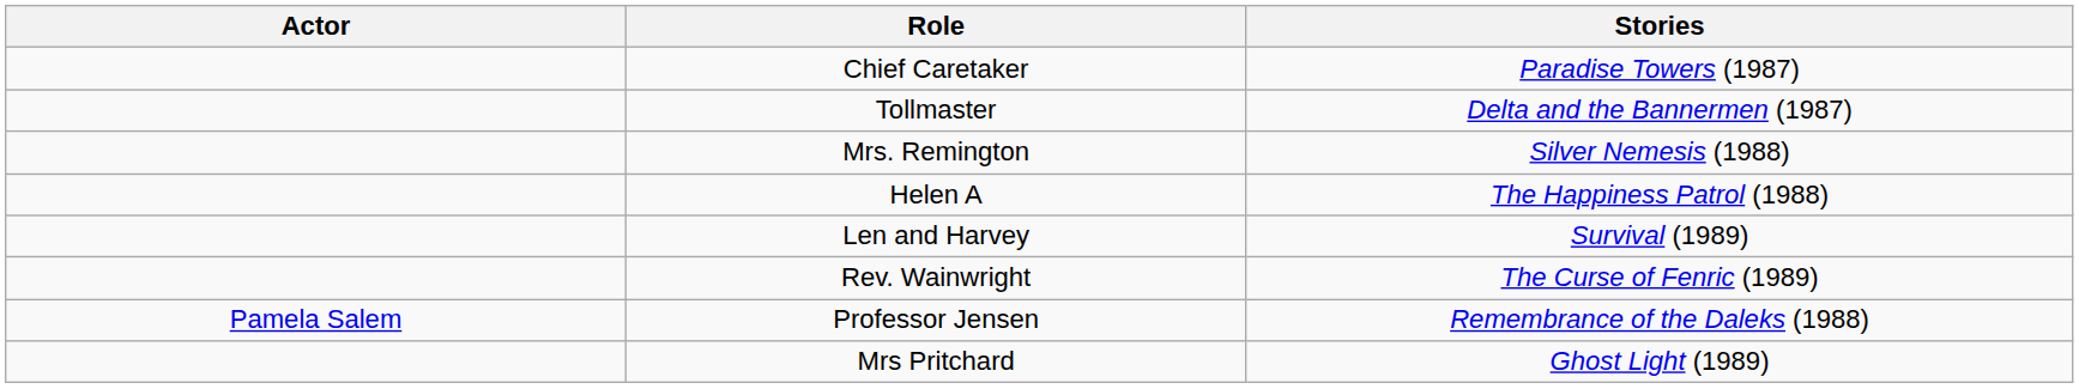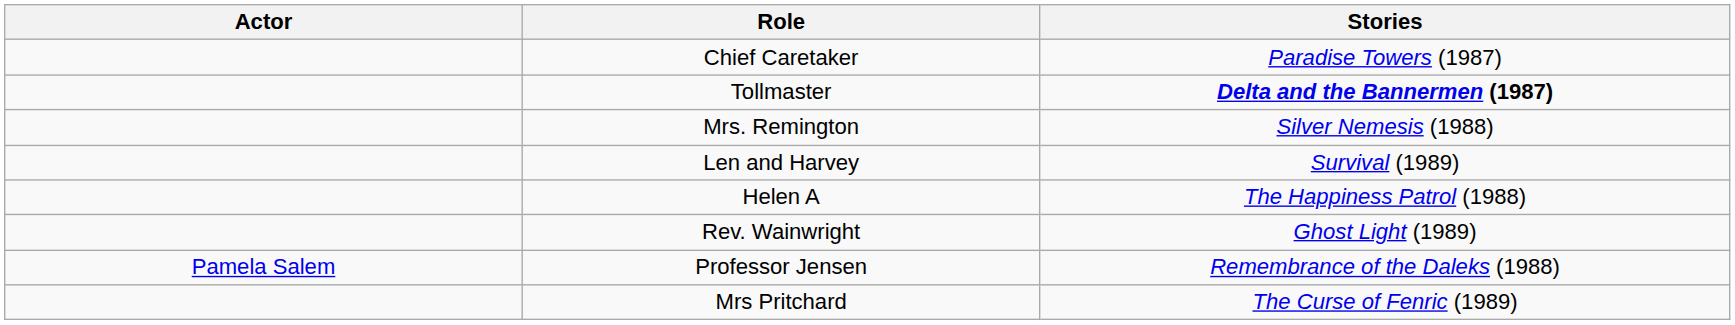Tollmaster | Stories: normal -> bold
rows swapped: Len and Harvey <-> Helen A
Rev. Wainwright | Stories: The Curse of Fenric (1989) -> Ghost Light (1989)
Mrs Pritchard | Stories: Ghost Light (1989) -> The Curse of Fenric (1989)
